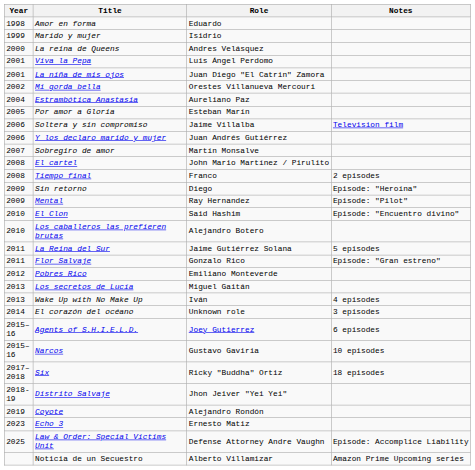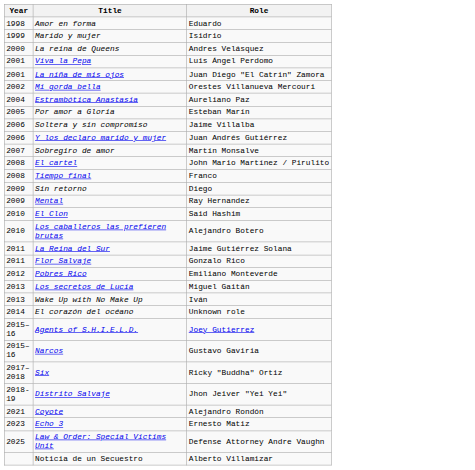- column: Notes | Television film | 2 episodes | Episode: "Heroína" | Episode: "Pilot" | Episode: "Encuentro divino" | 5 episodes | Episode: "Gran estreno" | 4 episodes | 3 episodes | 6 episodes | 10 episodes | 18 episodes | Episode: Accomplice Liability | Amazon Prime Upcoming series
Coyote | Year: 2019 -> 2021
